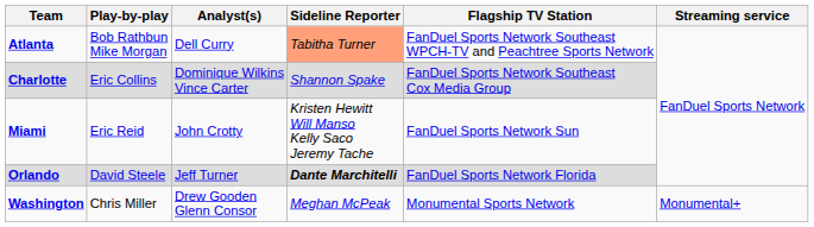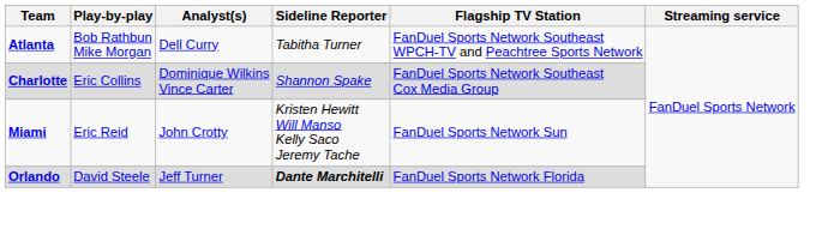Atlanta | Sideline Reporter: lightsalmon background -> no background
- row: Washington | Chris Miller | Drew Gooden Glenn Consor | Meghan McPeak | Monumental Sports Network | Monumental+
